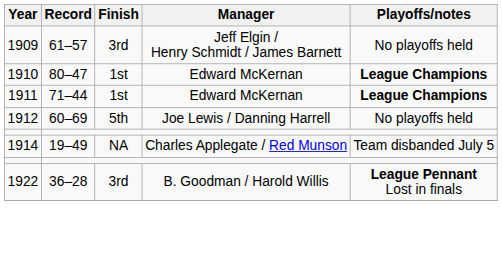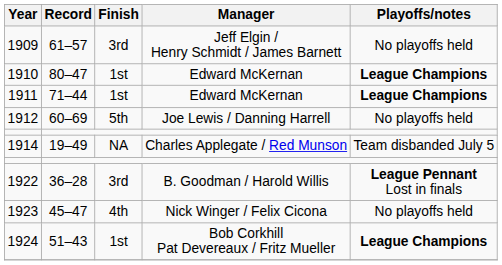+ row: 1923 | 45–47 | 4th | Nick Winger / Felix Cicona | No playoffs held
+ row: 1924 | 51–43 | 1st | Bob Corkhill Pat Devereaux / Fritz Mueller | League Champions
